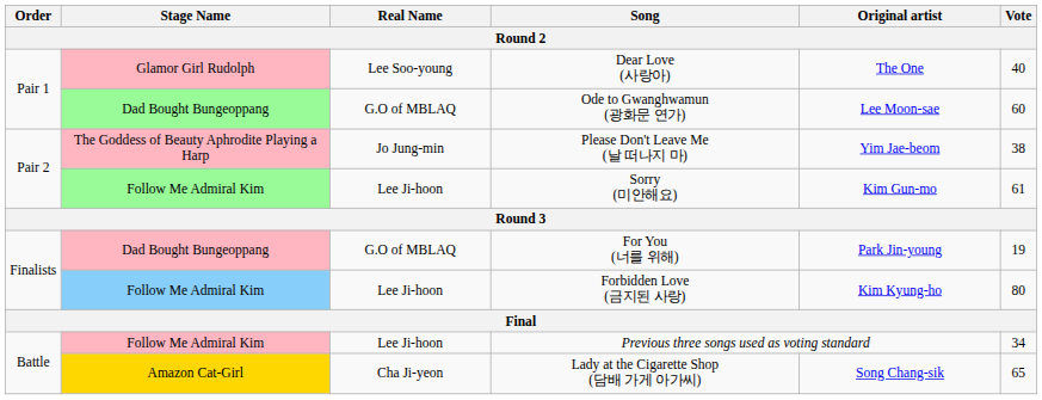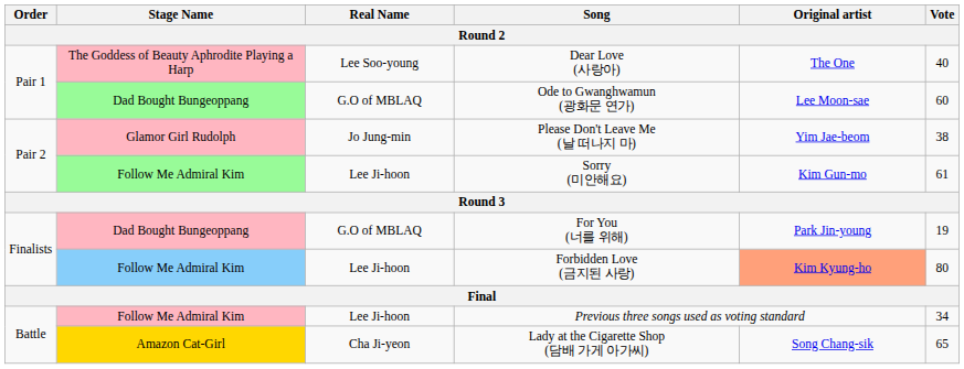Dear Love (사랑아) | Stage Name: Glamor Girl Rudolph -> The Goddess of Beauty Aphrodite Playing a Harp
Please Don't Leave Me (날 떠나지 마) | Stage Name: The Goddess of Beauty Aphrodite Playing a Harp -> Glamor Girl Rudolph
Forbidden Love (금지된 사랑) | Original artist: no background -> lightsalmon background
